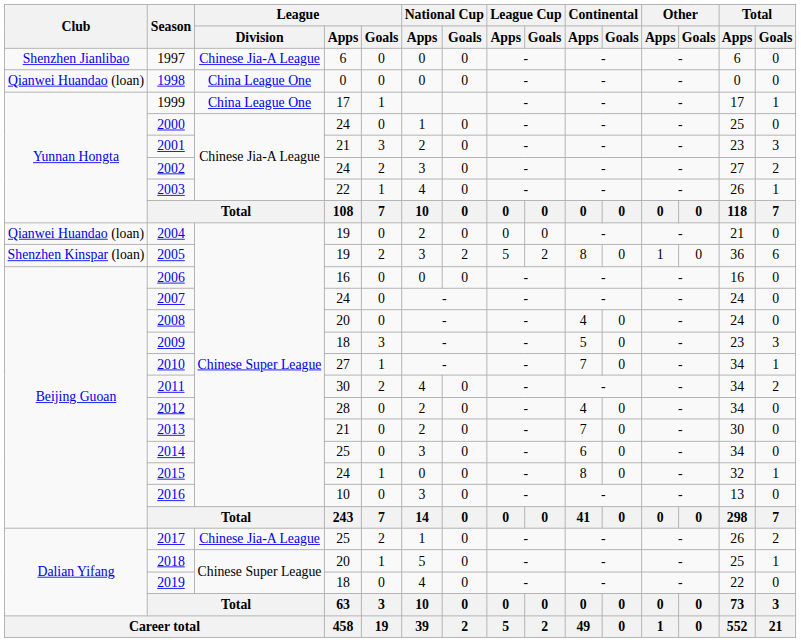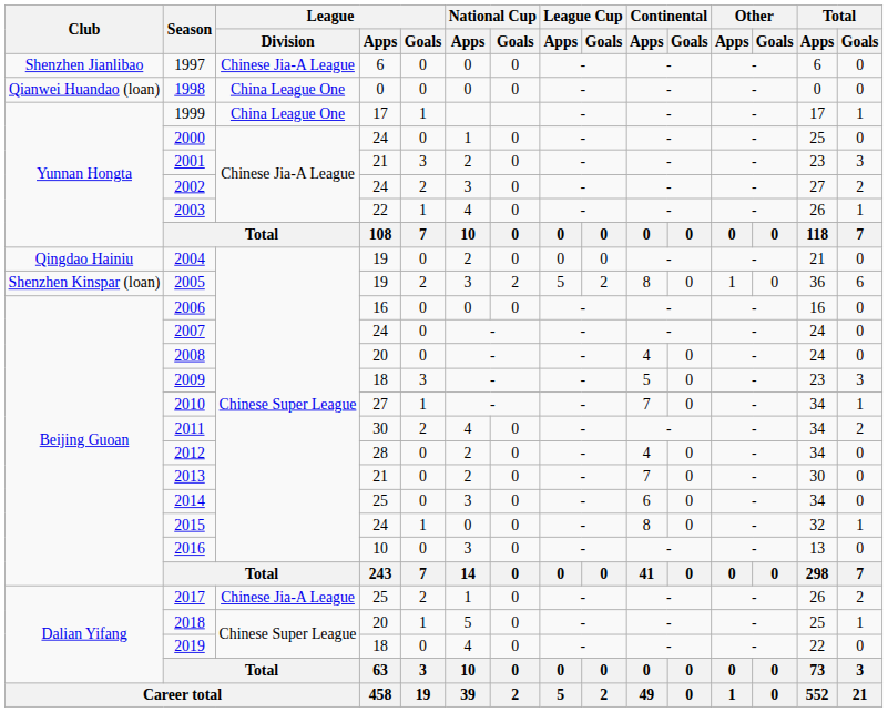2004 | Club: Qianwei Huandao (loan) -> Qingdao Hainiu
